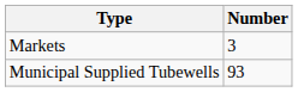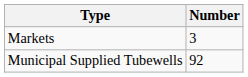Municipal Supplied Tubewells | Number: 93 -> 92
